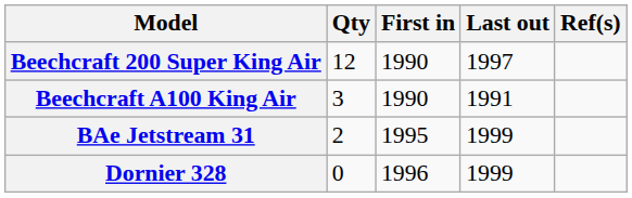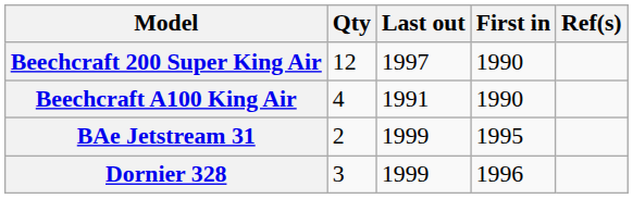columns swapped: First in <-> Last out
Beechcraft A100 King Air | Qty: 3 -> 4
Dornier 328 | Qty: 0 -> 3
